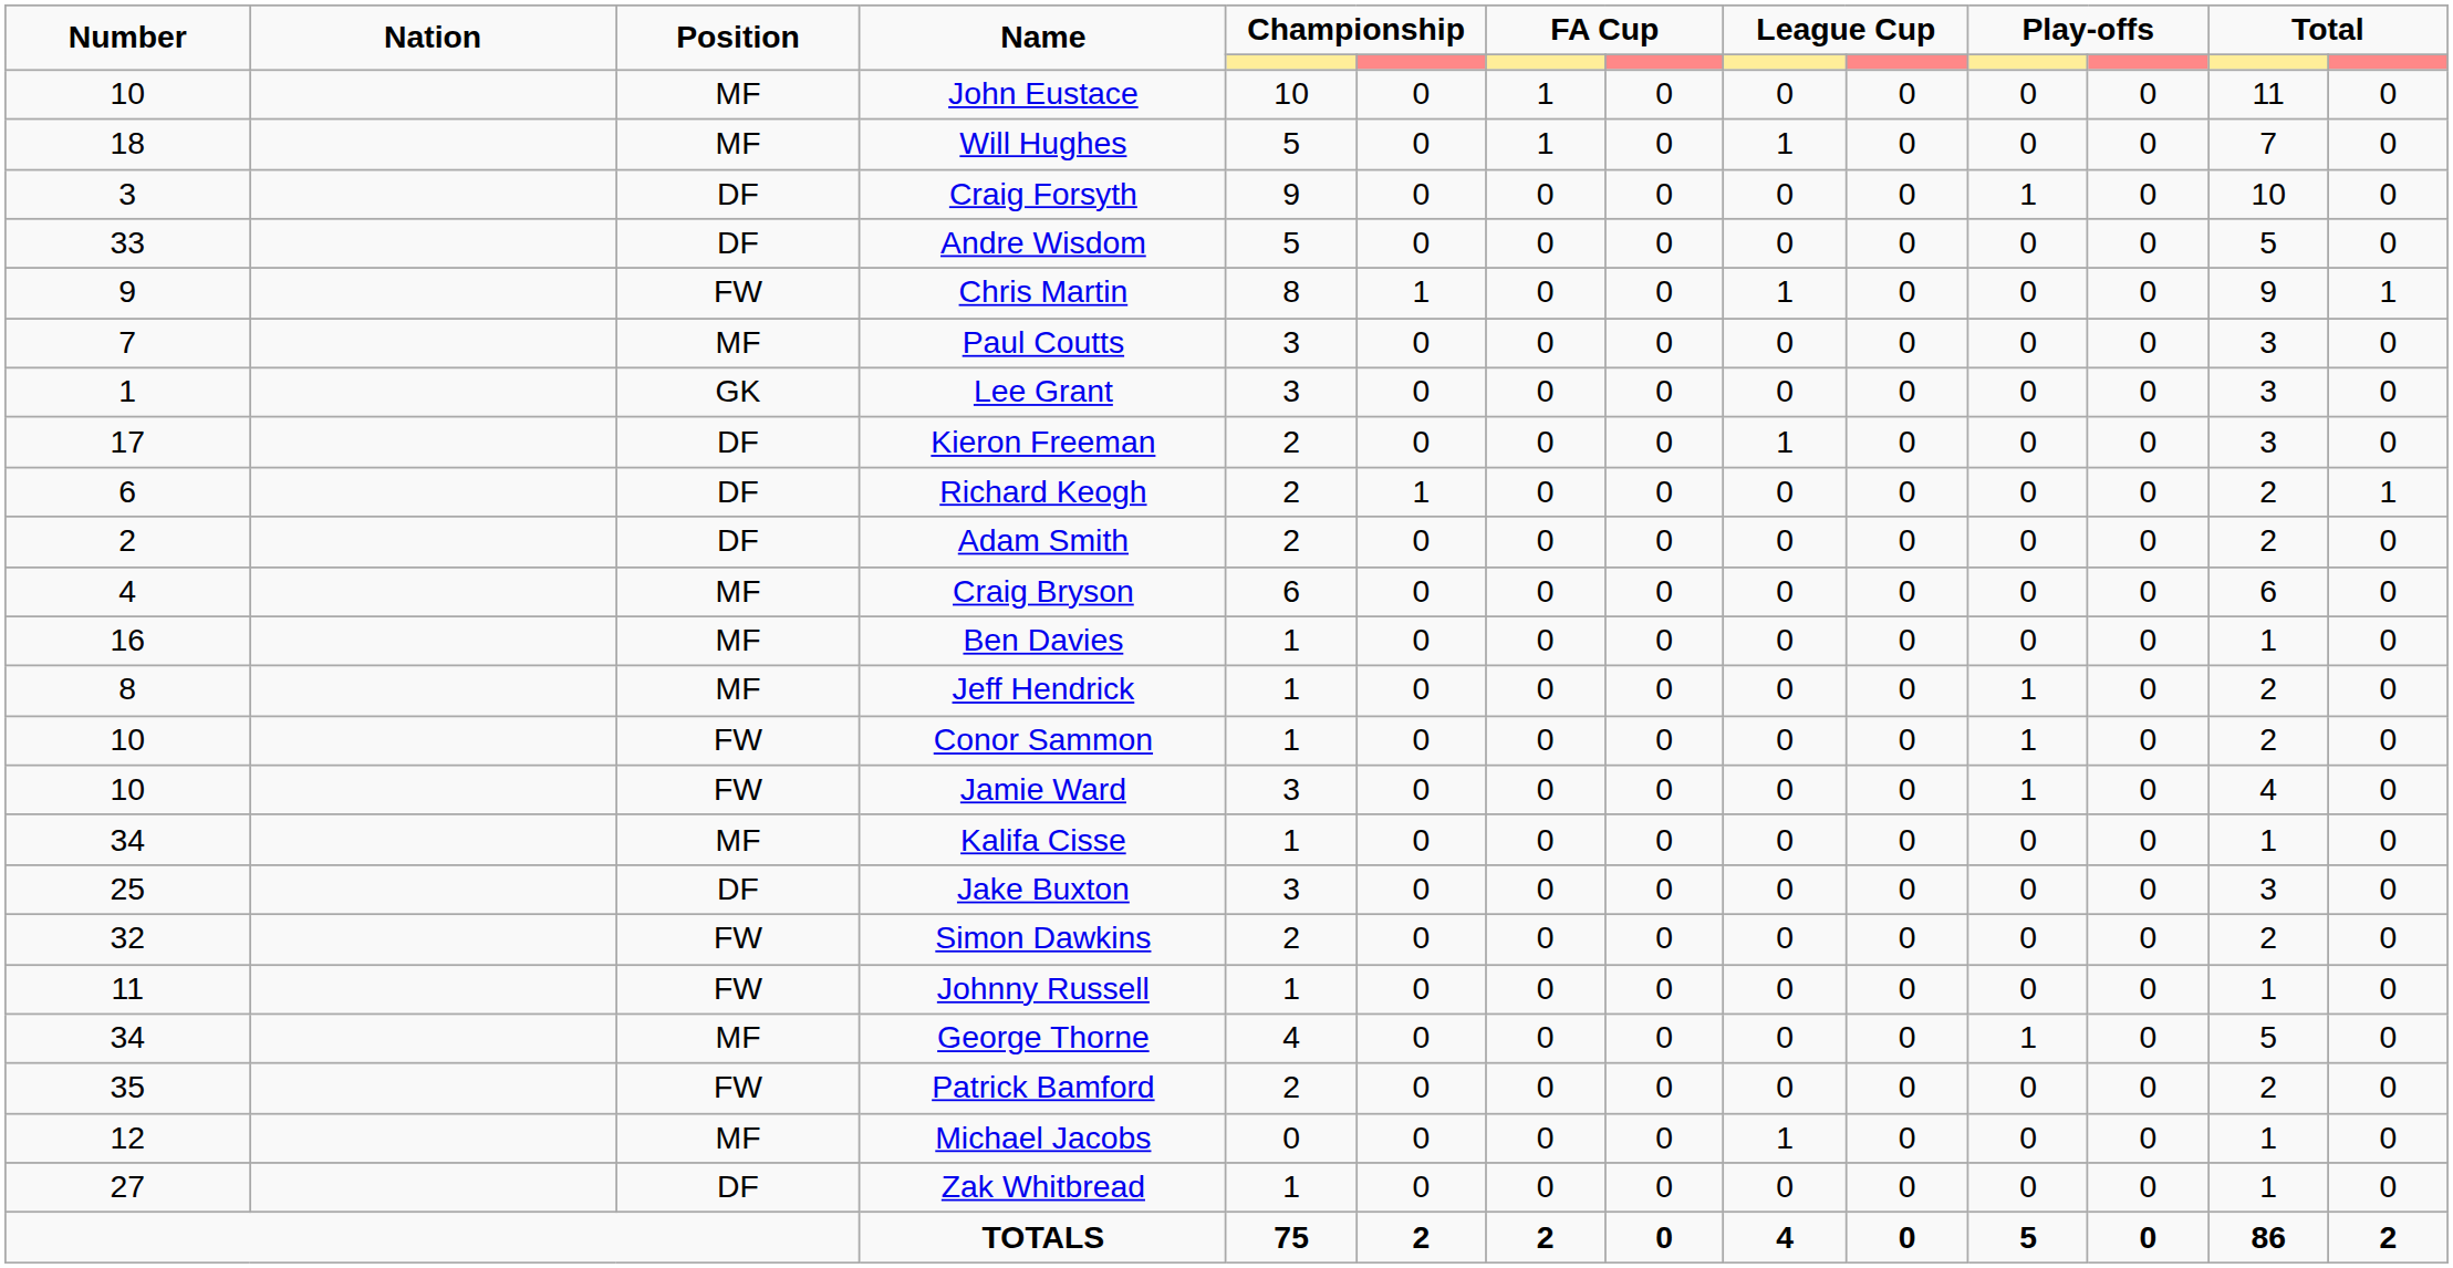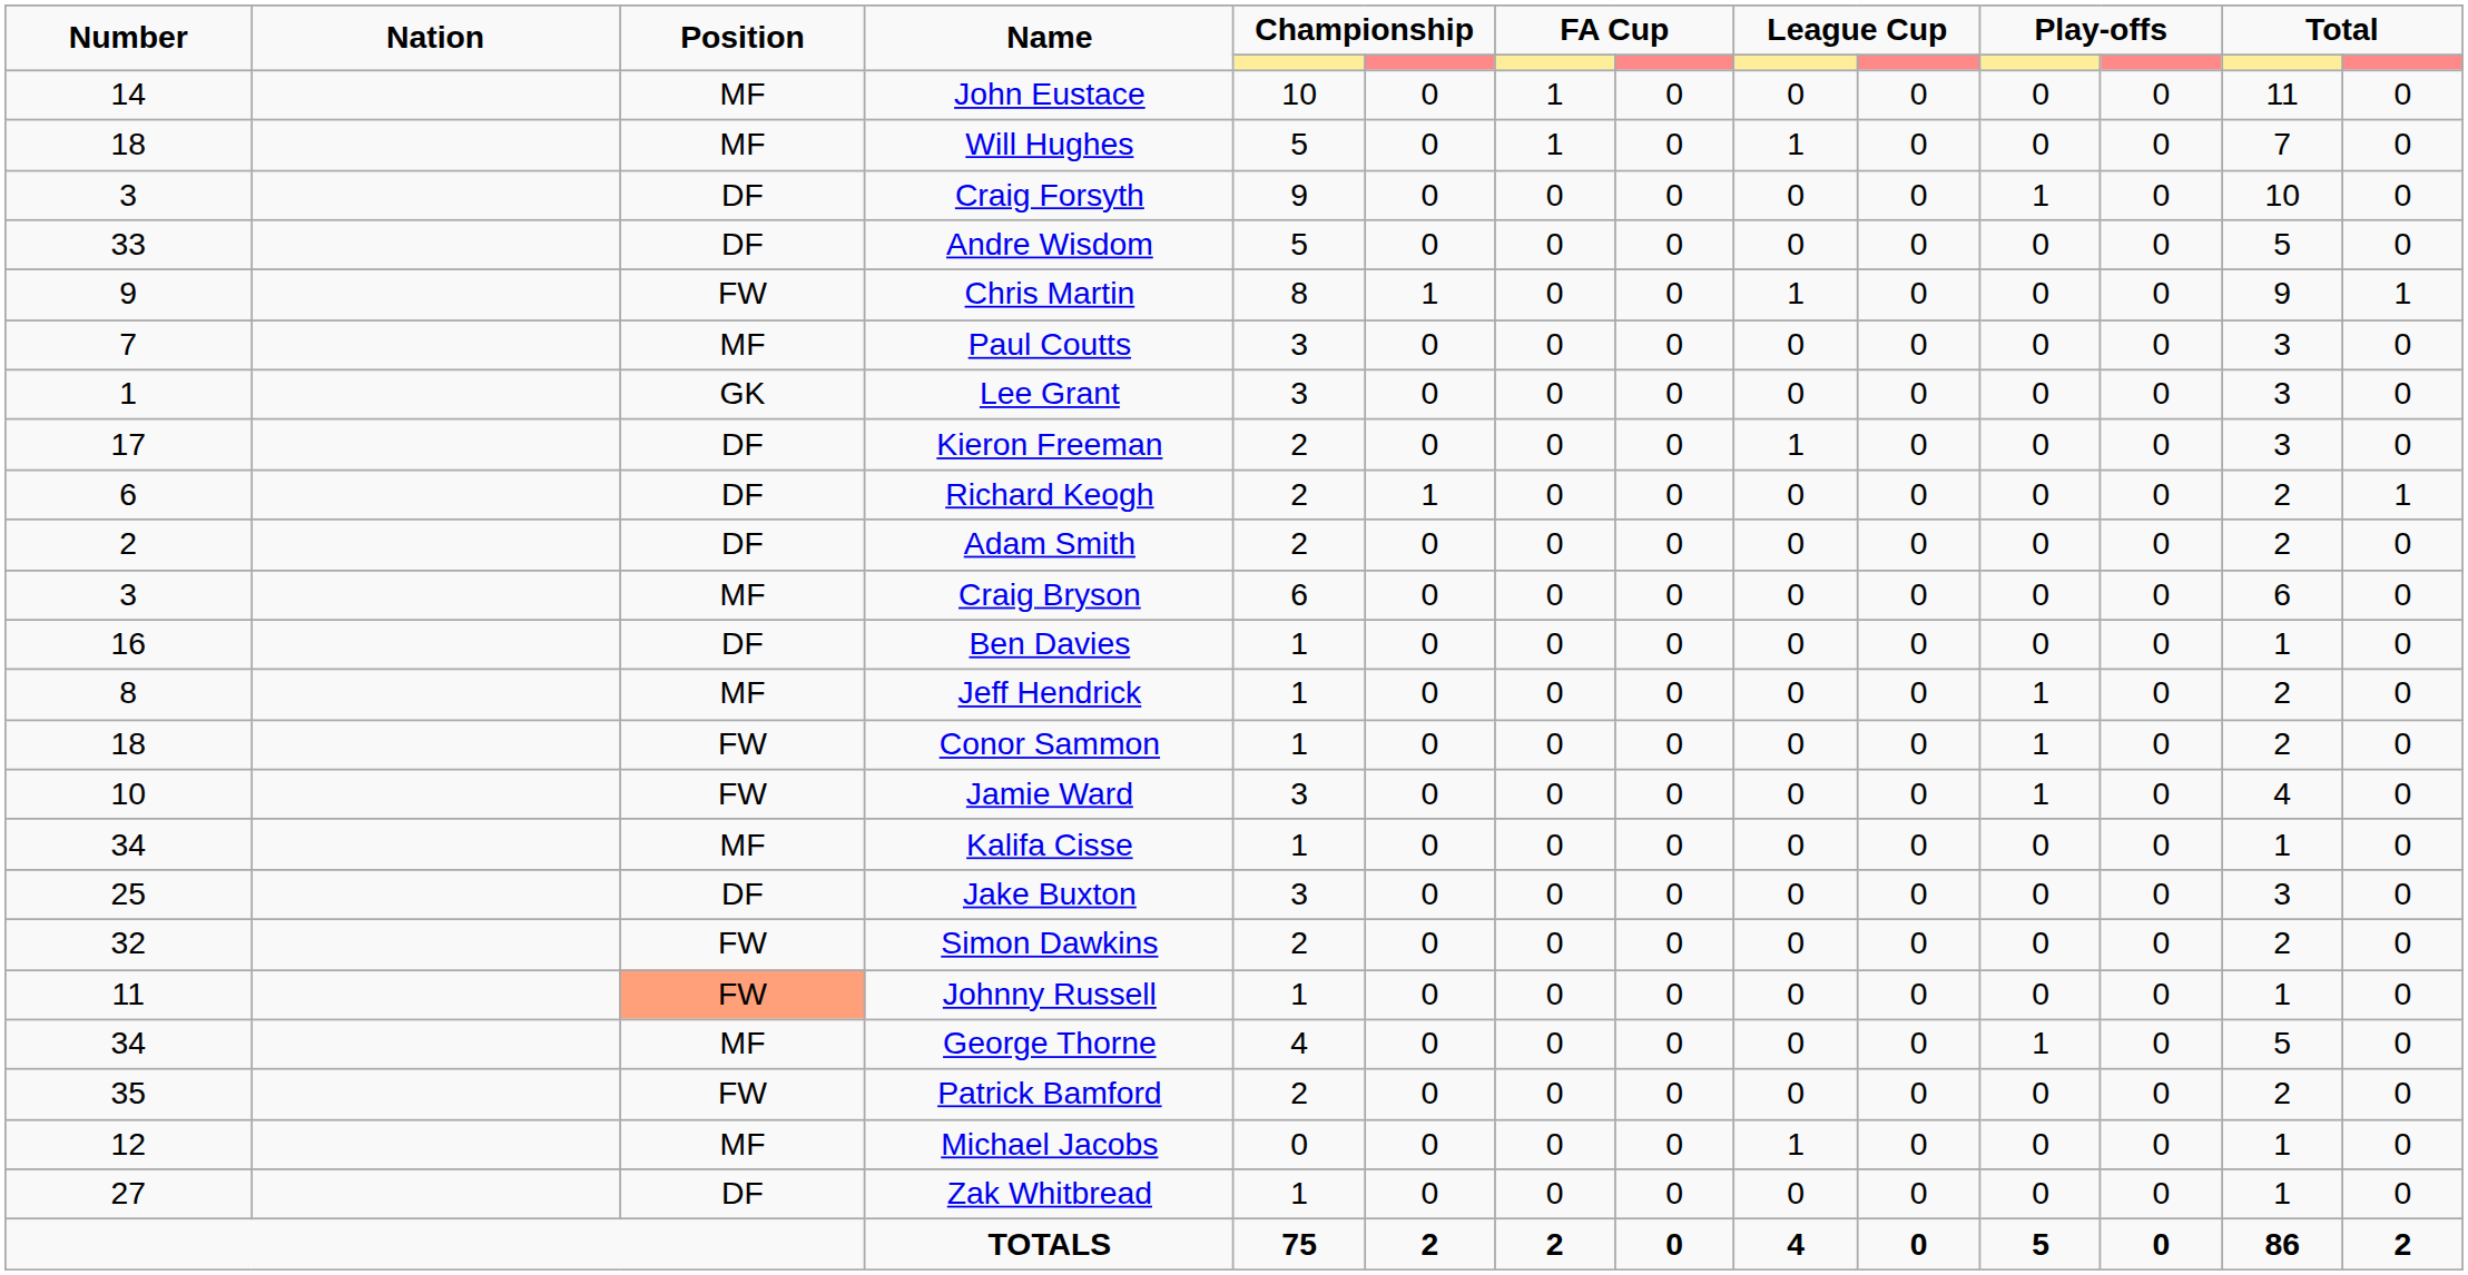John Eustace | Number: 10 -> 14
Craig Bryson | Number: 4 -> 3
Ben Davies | Position: MF -> DF
Conor Sammon | Number: 10 -> 18
Johnny Russell | Position: no background -> lightsalmon background
